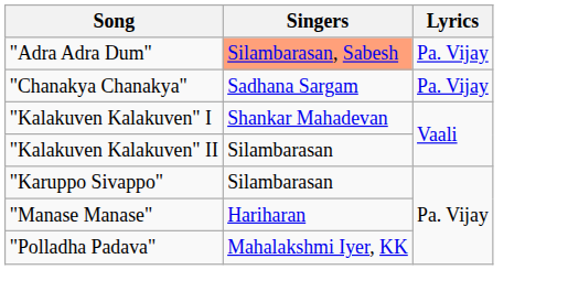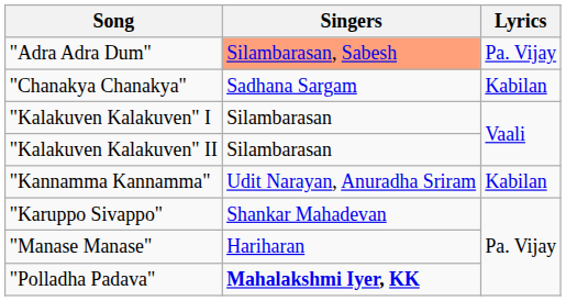"Chanakya Chanakya" | Lyrics: Pa. Vijay -> Kabilan
"Kalakuven Kalakuven" I | Singers: Shankar Mahadevan -> Silambarasan
+ row: "Kannamma Kannamma" | Udit Narayan, Anuradha Sriram | Kabilan
"Karuppo Sivappo" | Singers: Silambarasan -> Shankar Mahadevan
"Polladha Padava" | Singers: normal -> bold
